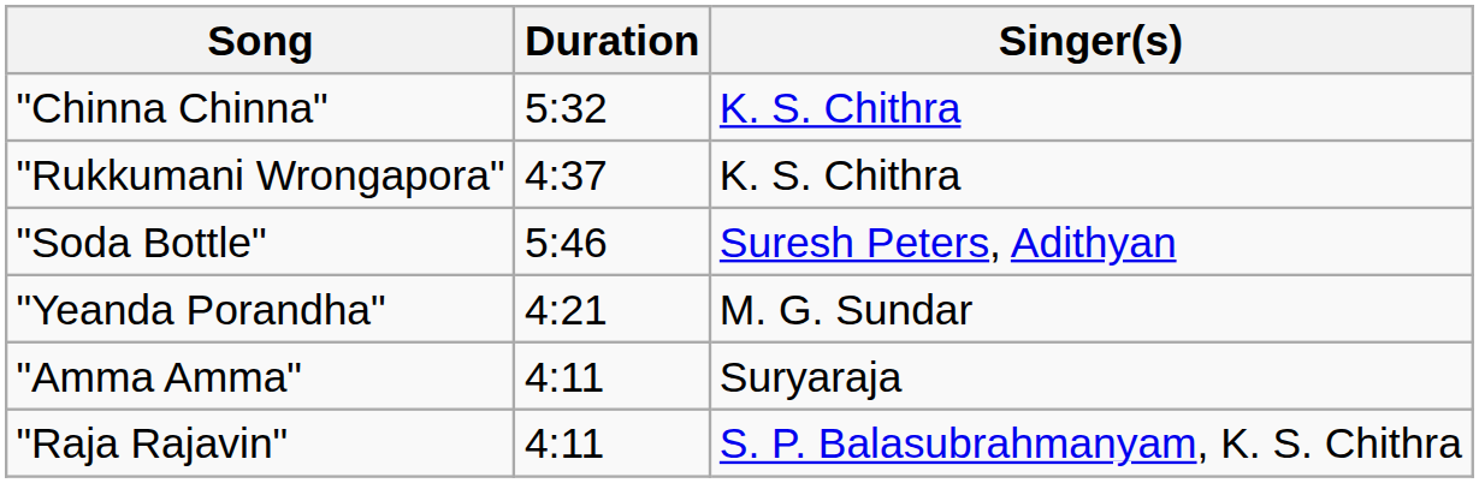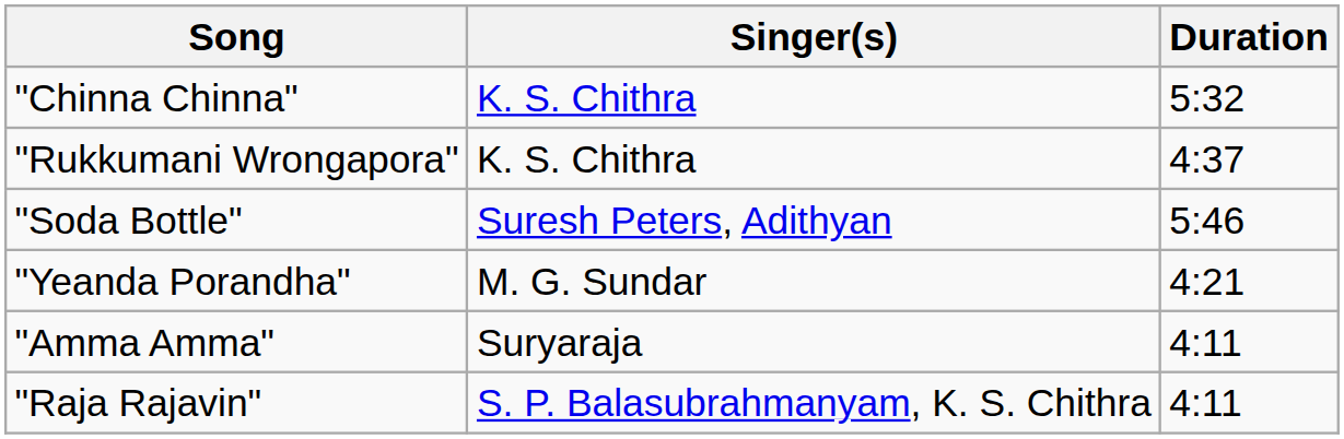columns swapped: Singer(s) <-> Duration
